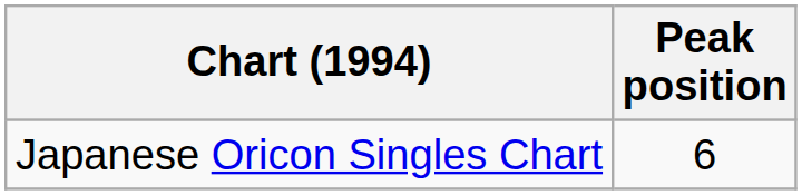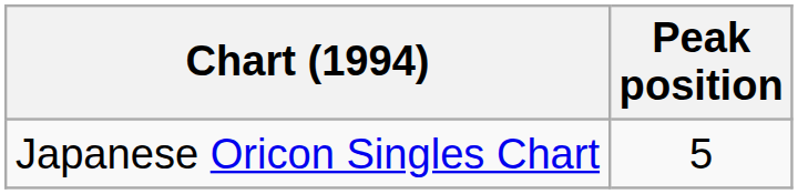Japanese Oricon Singles Chart | Peak position: 6 -> 5
